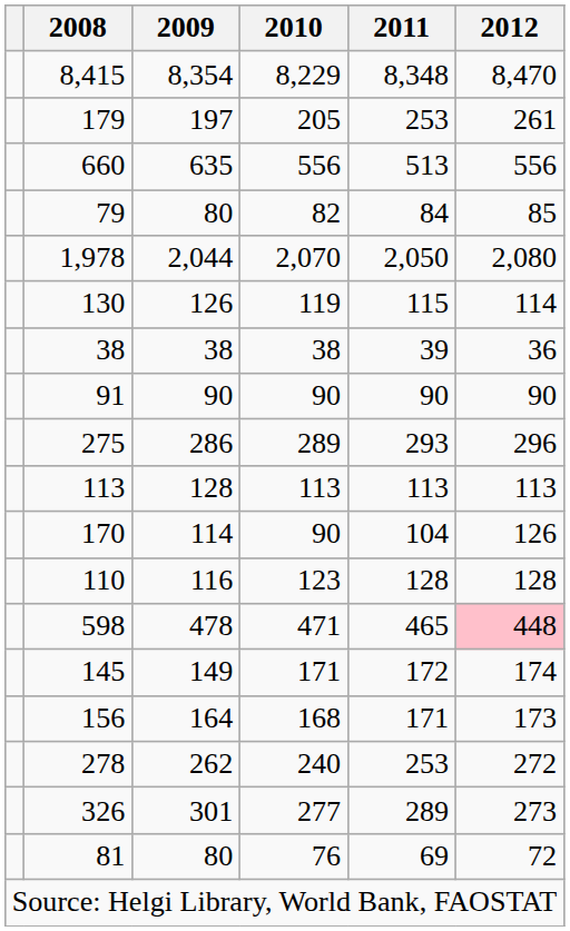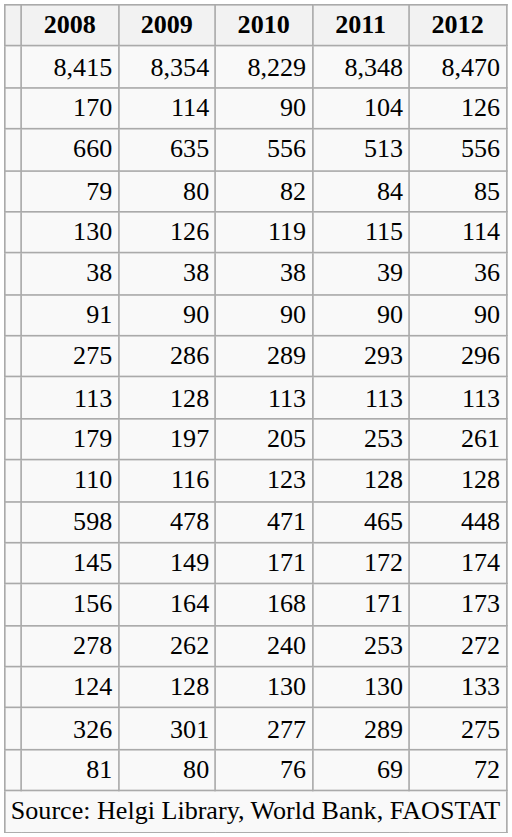rows swapped: 179 <-> 170
- row: 1,978 | 2,044 | 2,070 | 2,050 | 2,080
598 | 2012: pink background -> no background
+ row: 124 | 128 | 130 | 130 | 133
326 | 2012: 273 -> 275
